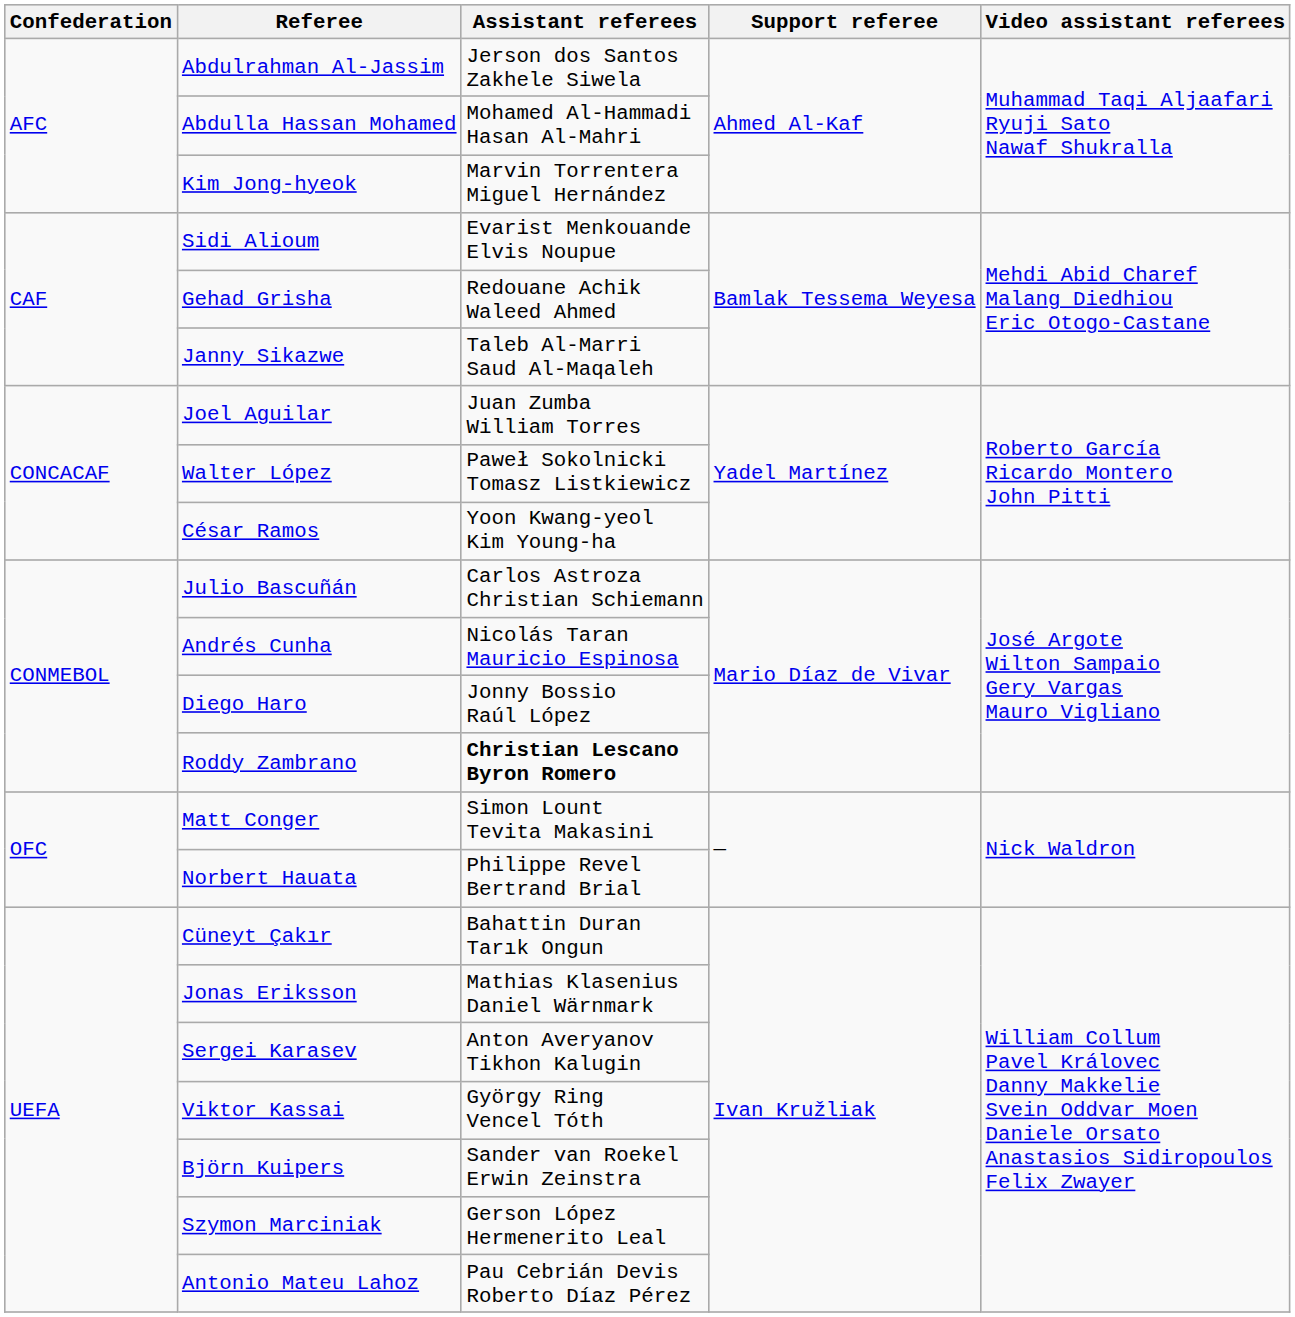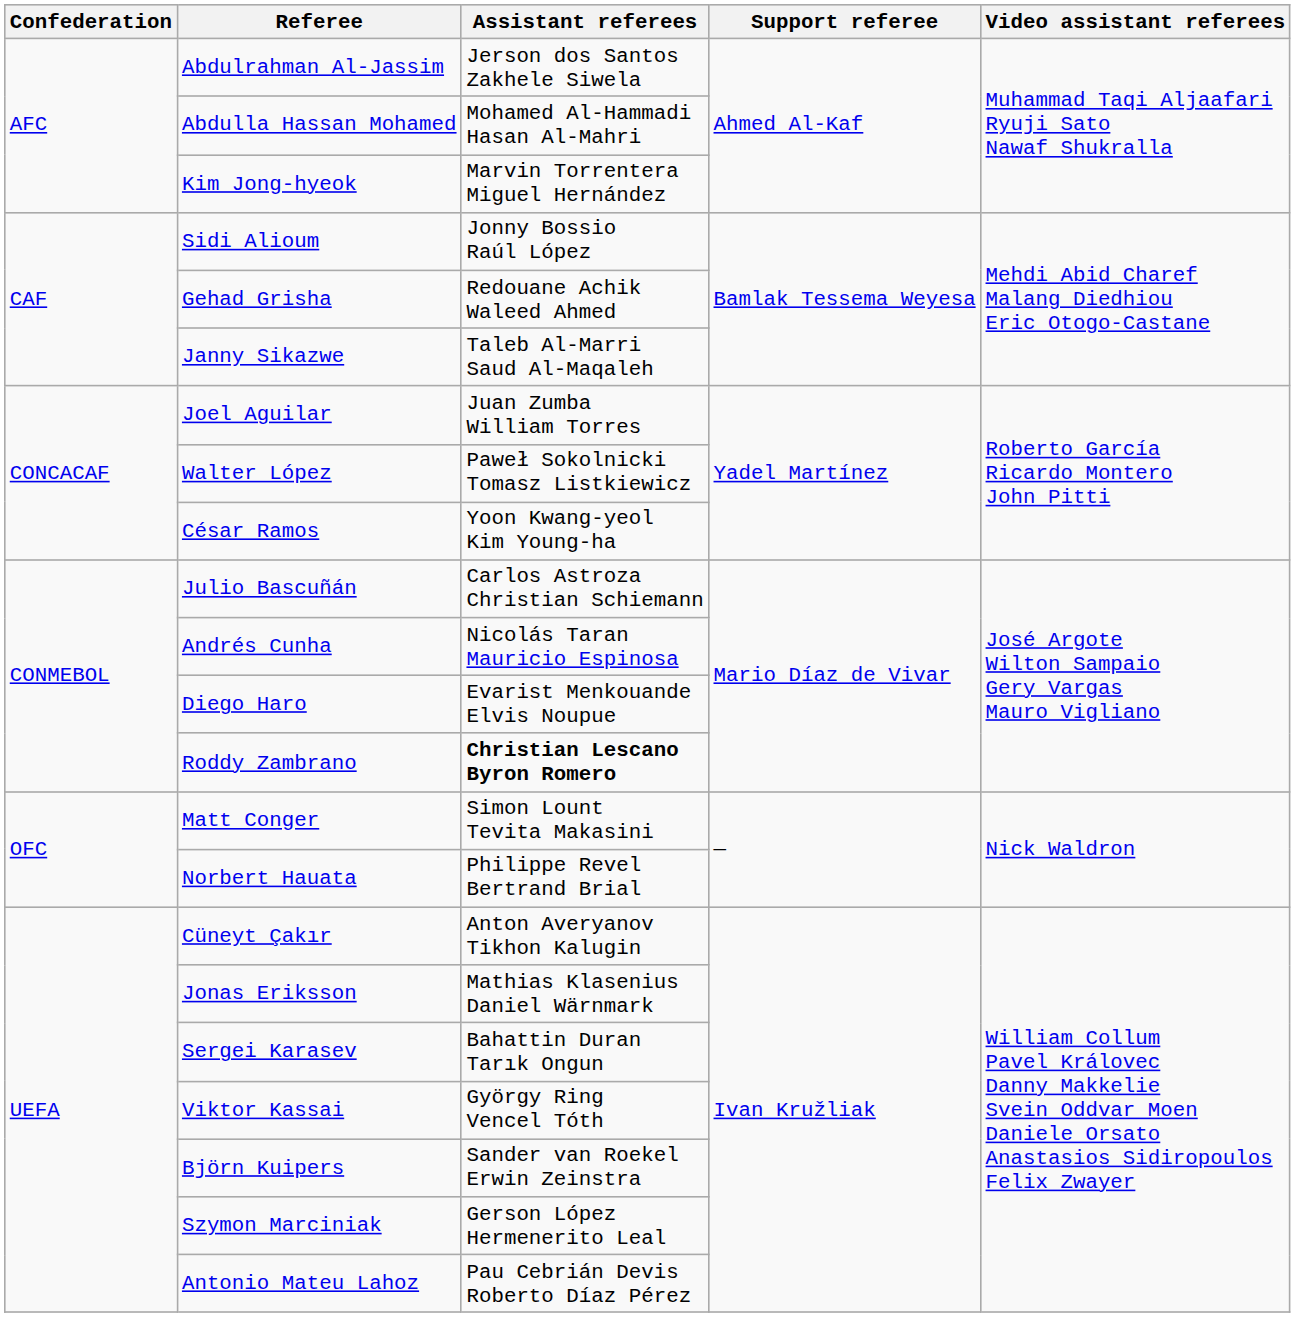Sidi Alioum | Assistant referees: Evarist Menkouande Elvis Noupue -> Jonny Bossio Raúl López
Diego Haro | Assistant referees: Jonny Bossio Raúl López -> Evarist Menkouande Elvis Noupue
Cüneyt Çakır | Assistant referees: Bahattin Duran Tarık Ongun -> Anton Averyanov Tikhon Kalugin
Sergei Karasev | Assistant referees: Anton Averyanov Tikhon Kalugin -> Bahattin Duran Tarık Ongun
